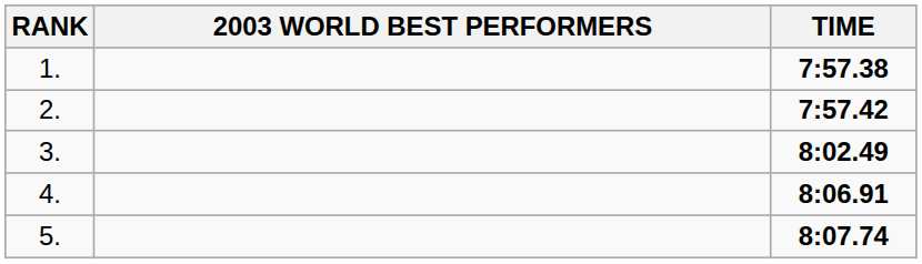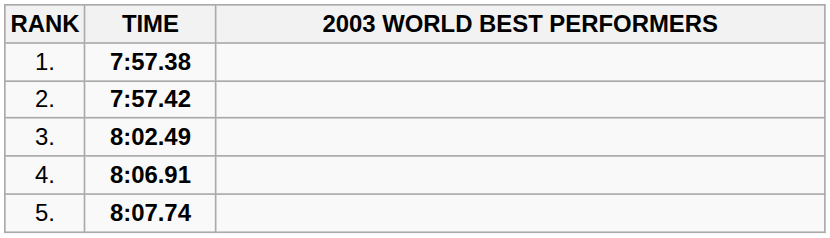columns swapped: 2003 WORLD BEST PERFORMERS <-> TIME
